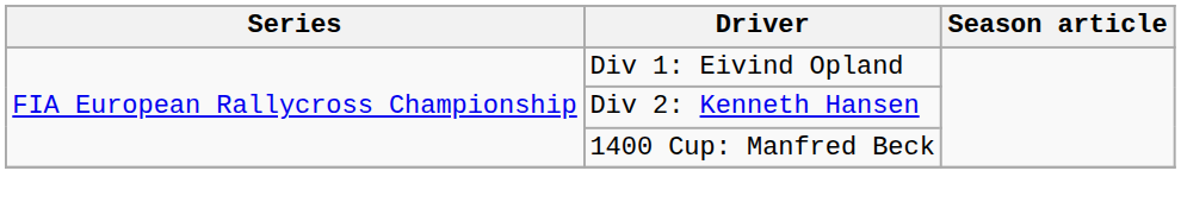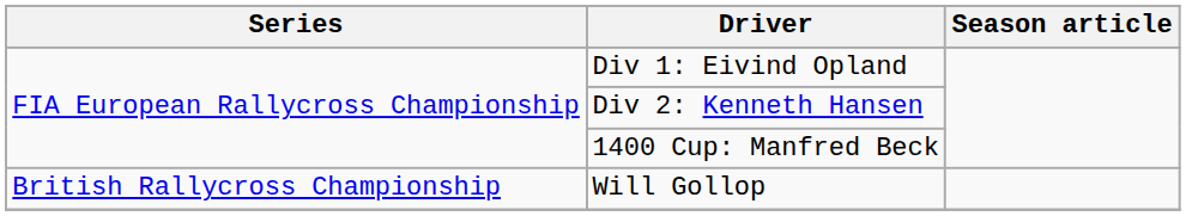+ row: British Rallycross Championship | Will Gollop
